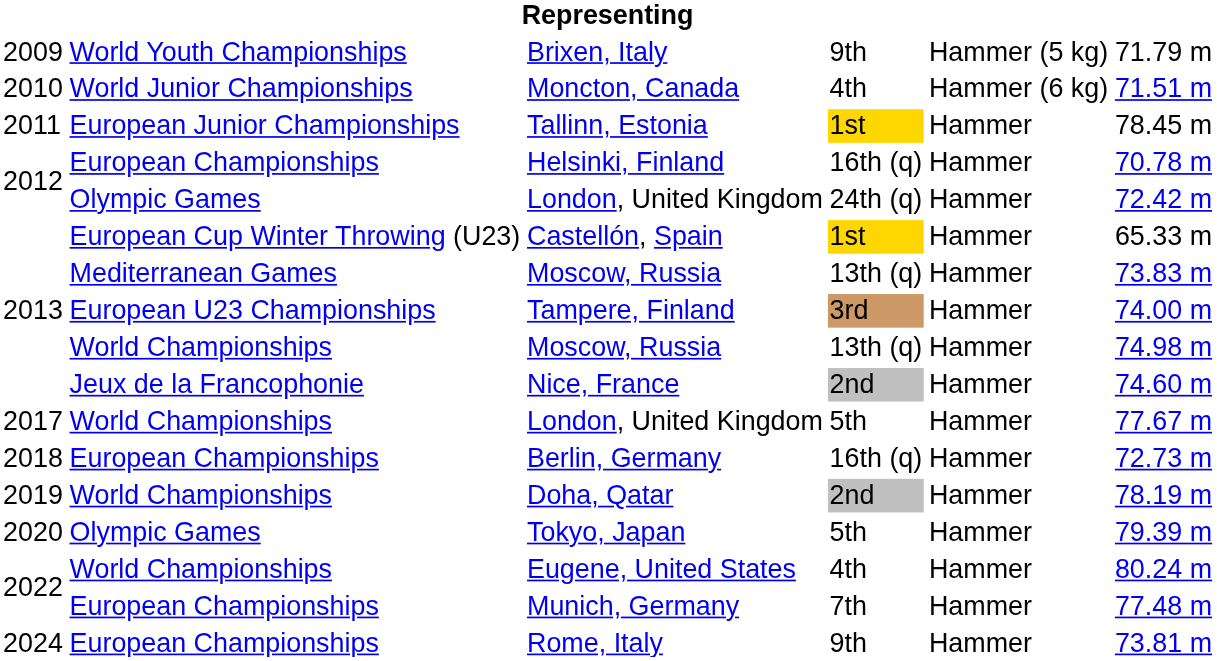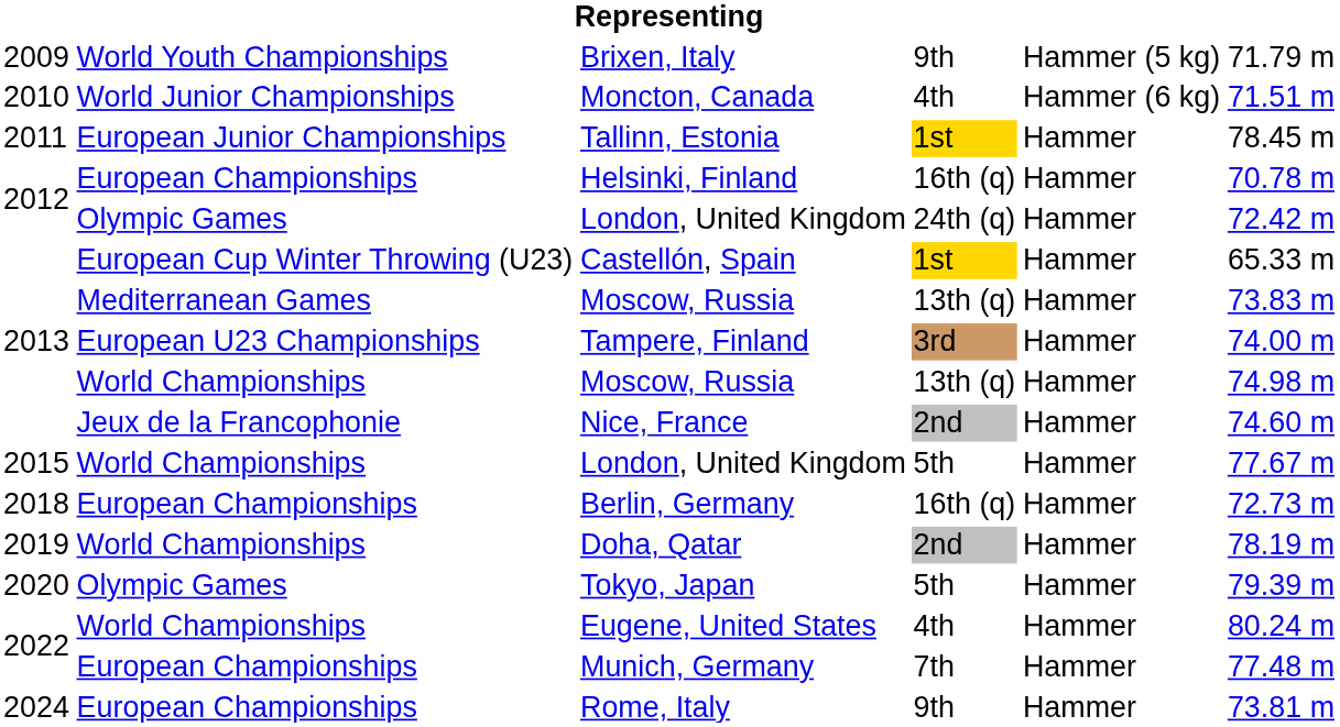World Championships / London, United Kingdom | column 1: 2017 -> 2015
